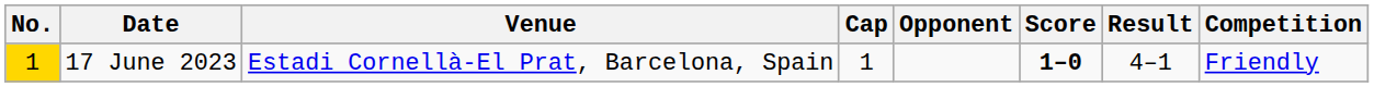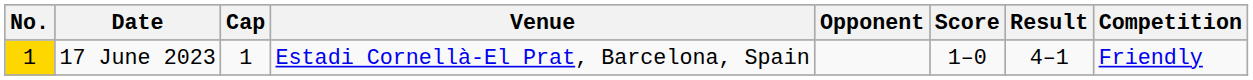columns swapped: Venue <-> Cap
17 June 2023 | Score: bold -> normal
